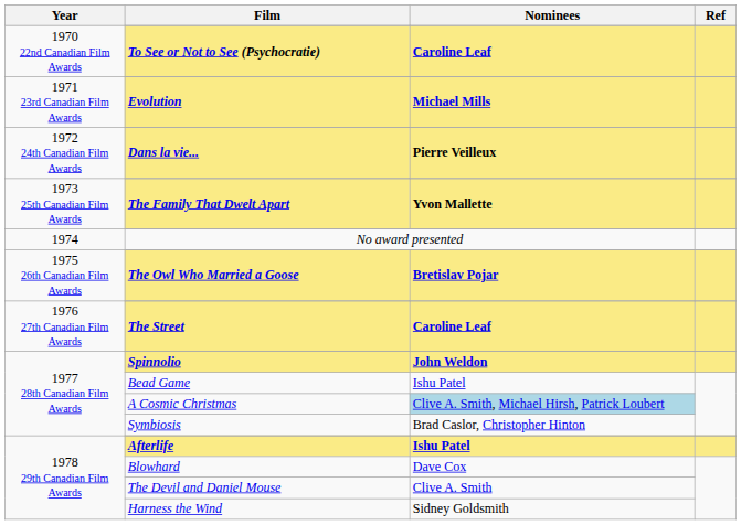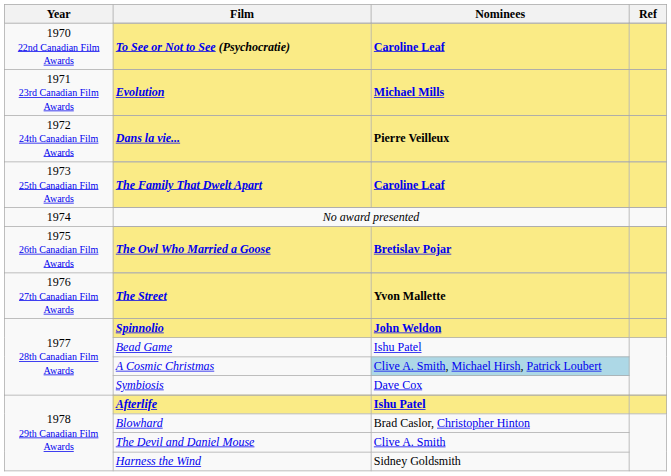The Family That Dwelt Apart | Nominees: Yvon Mallette -> Caroline Leaf
The Street | Nominees: Caroline Leaf -> Yvon Mallette
Symbiosis | Nominees: Brad Caslor, Christopher Hinton -> Dave Cox
Blowhard | Nominees: Dave Cox -> Brad Caslor, Christopher Hinton
